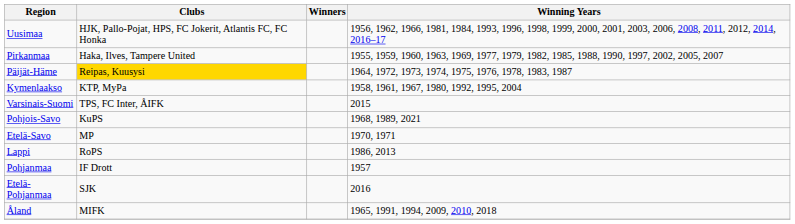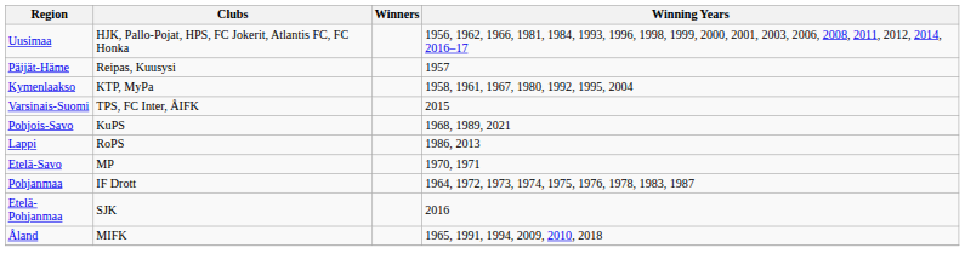- row: Pirkanmaa | Haka, Ilves, Tampere United | 1955, 1959, 1960, 1963, 1969, 1977, 1979, 1982, 1985, 1988, 1990, 1997, 2002, 2005, 2007
Päijät-Häme | Clubs: gold background -> no background
Päijät-Häme | Winning Years: 1964, 1972, 1973, 1974, 1975, 1976, 1978, 1983, 1987 -> 1957
rows swapped: Etelä-Savo <-> Lappi
Pohjanmaa | Winning Years: 1957 -> 1964, 1972, 1973, 1974, 1975, 1976, 1978, 1983, 1987
